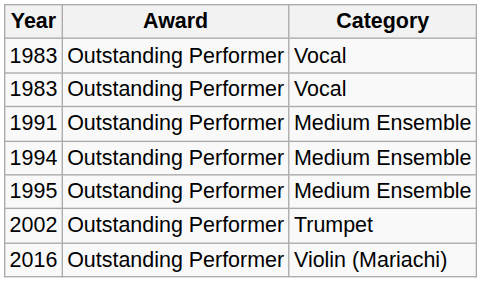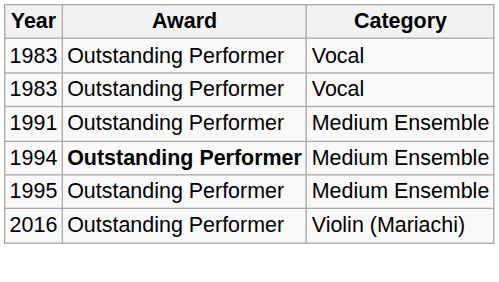1994 | Award: normal -> bold
- row: 2002 | Outstanding Performer | Trumpet
